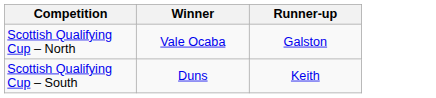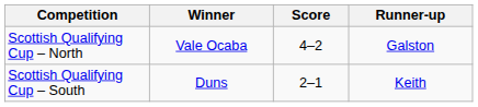+ column: Score | 4–2 | 2–1
